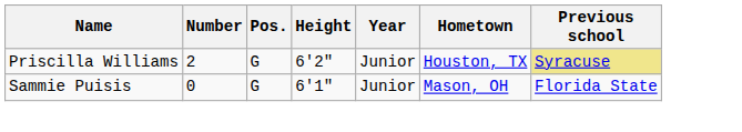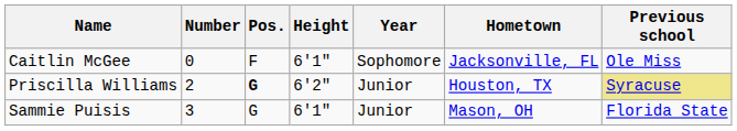+ row: Caitlin McGee | 0 | F | 6'1" | Sophomore | Jacksonville, FL | Ole Miss
Priscilla Williams | Pos.: normal -> bold
Sammie Puisis | Number: 0 -> 3
